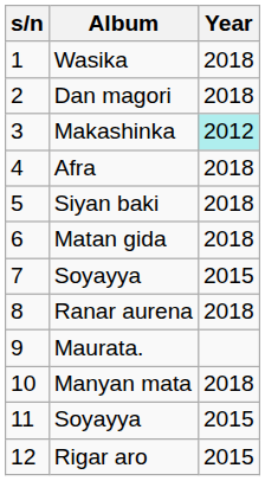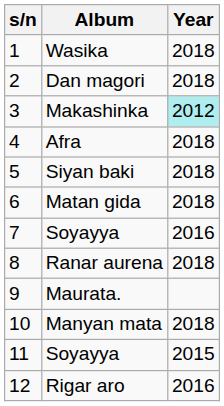7 / Soyayya | Year: 2015 -> 2016
Rigar aro | Year: 2015 -> 2016
